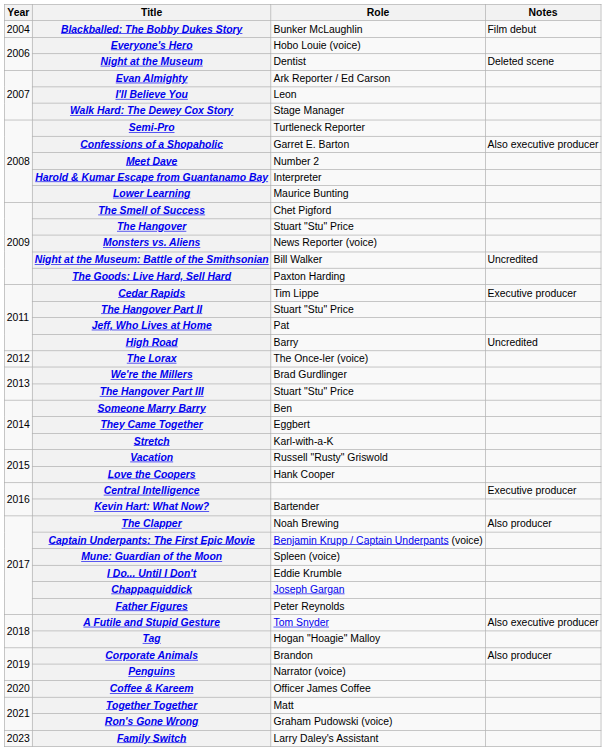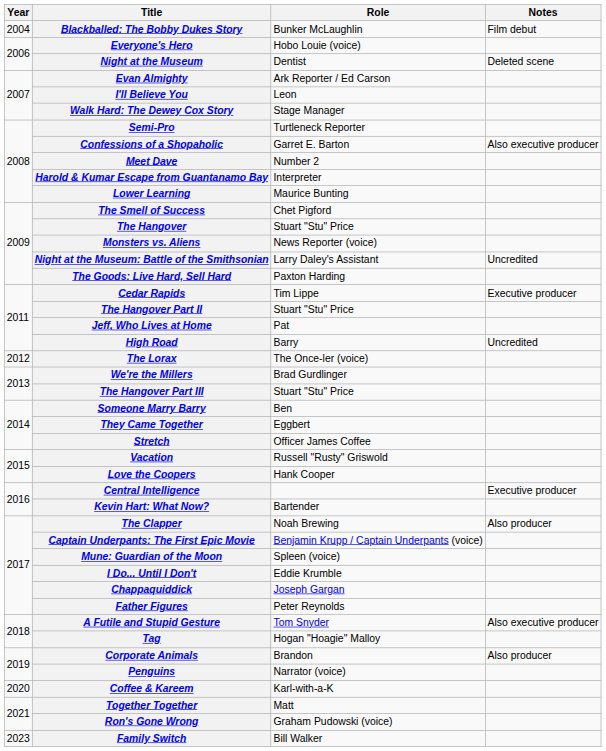Night at the Museum: Battle of the Smithsonian | Role: Bill Walker -> Larry Daley's Assistant
Stretch | Role: Karl-with-a-K -> Officer James Coffee
Coffee & Kareem | Role: Officer James Coffee -> Karl-with-a-K
Family Switch | Role: Larry Daley's Assistant -> Bill Walker
